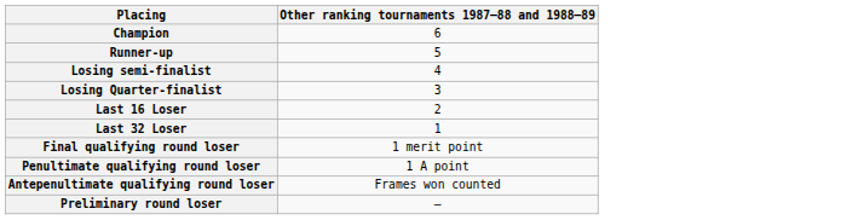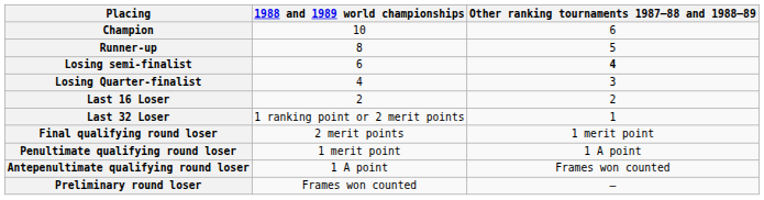+ column: 1988 and 1989 world championships | 10 | 8 | 6 | 4 | 2 | 1 ranking point or 2 merit points | 2 merit points | 1 merit point | 1 A point | Frames won counted
Losing semi-finalist | Other ranking tournaments 1987–88 and 1988–89: normal -> bold
